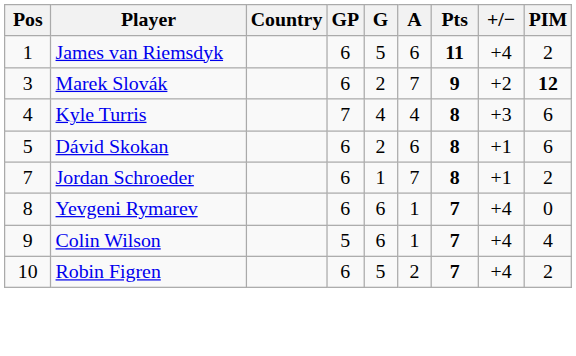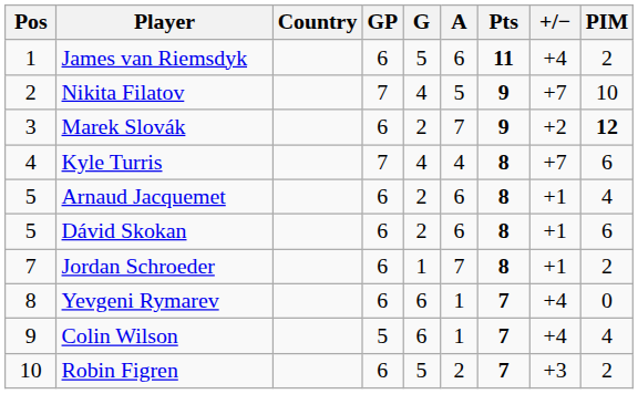+ row: 2 | Nikita Filatov | 7 | 4 | 5 | 9 | +7 | 10
Kyle Turris | +/−: +3 -> +7
+ row: 5 | Arnaud Jacquemet | 6 | 2 | 6 | 8 | +1 | 4
Robin Figren | +/−: +4 -> +3
